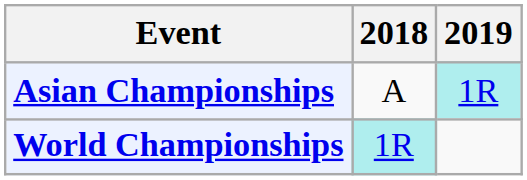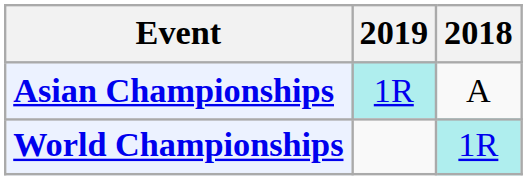columns swapped: 2018 <-> 2019
